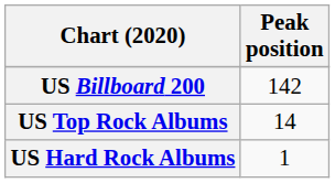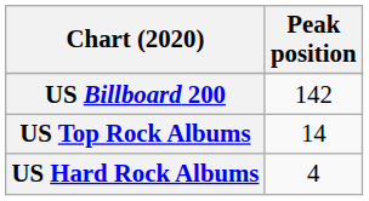US Hard Rock Albums | Peak position: 1 -> 4
